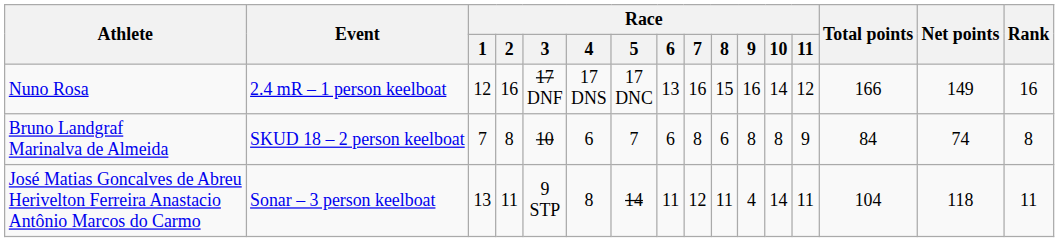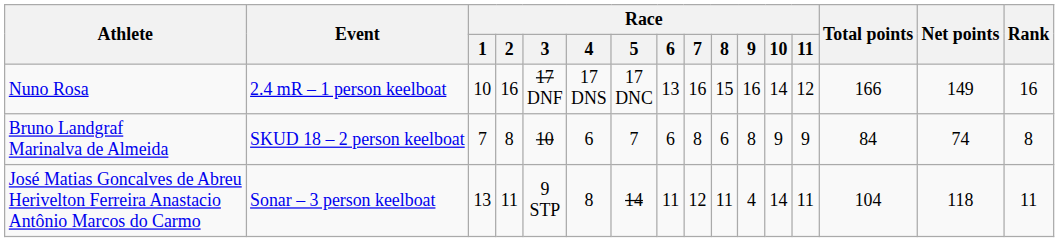Nuno Rosa | Race / 1: 12 -> 10
Bruno Landgraf Marinalva de Almeida | Race / 10: 8 -> 9
